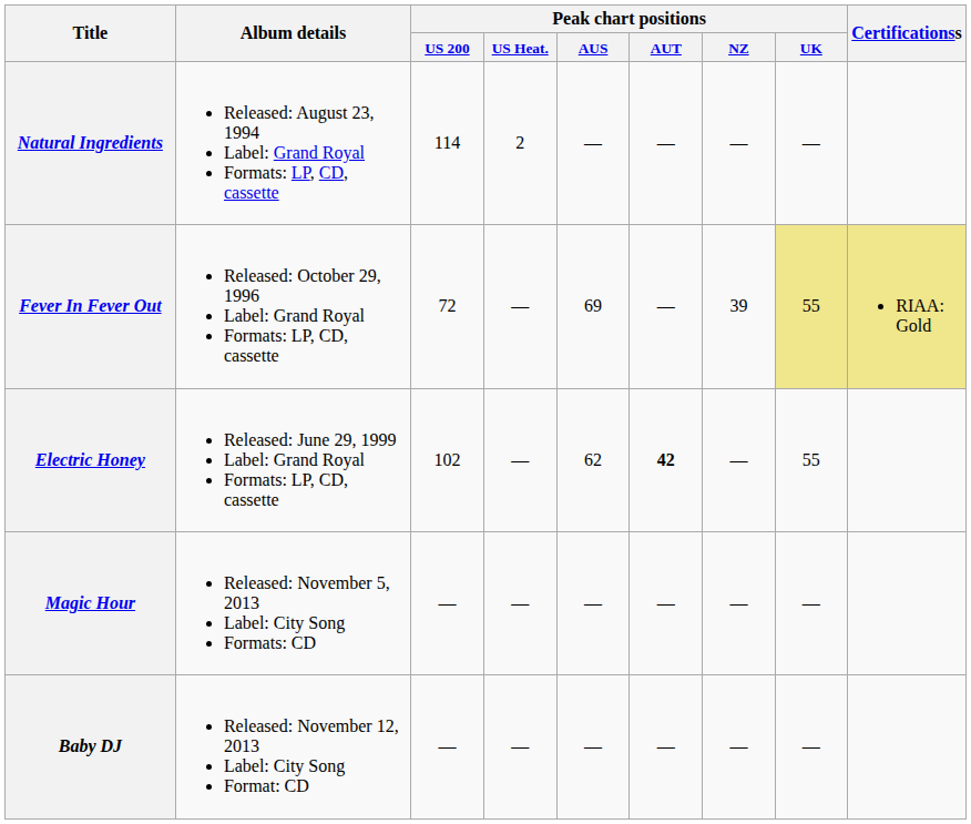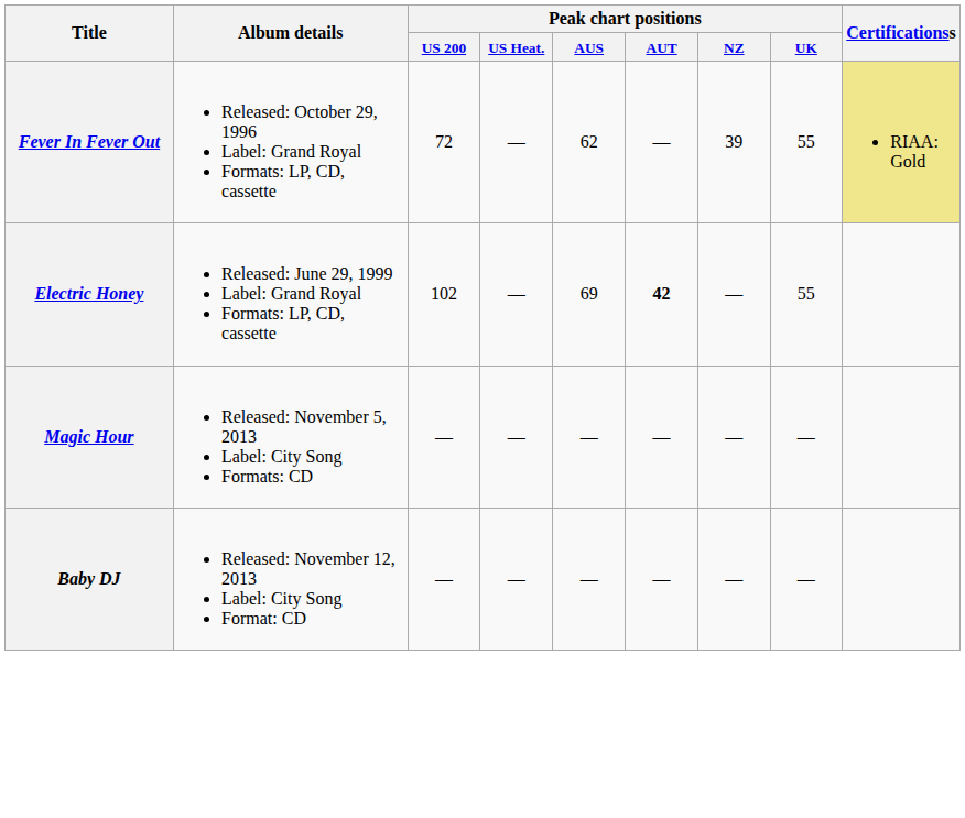- row: Natural Ingredients | Released: August 23, 1994 Label: Grand Royal Formats: LP, CD, cassette | 114 | 2 | — | — | — | —
Fever In Fever Out | Peak chart positions / AUS: 69 -> 62
Fever In Fever Out | Peak chart positions / UK: khaki background -> no background
Electric Honey | Peak chart positions / AUS: 62 -> 69
